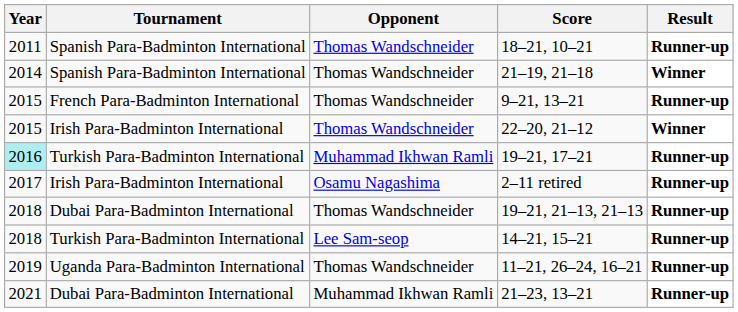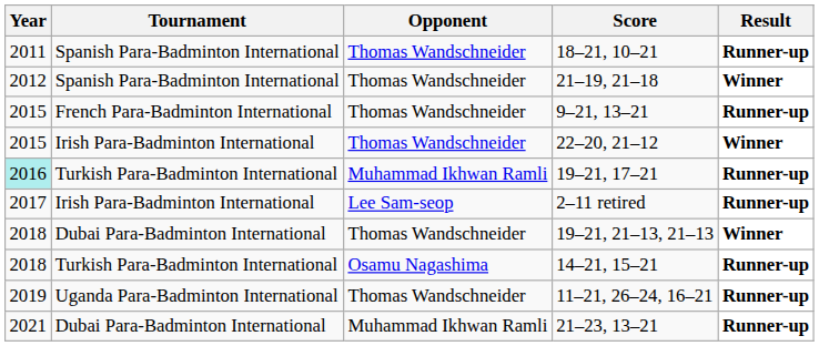21–19, 21–18 | Year: 2014 -> 2012
2–11 retired | Opponent: Osamu Nagashima -> Lee Sam-seop
19–21, 21–13, 21–13 | Result: Runner-up -> Winner
14–21, 15–21 | Opponent: Lee Sam-seop -> Osamu Nagashima
